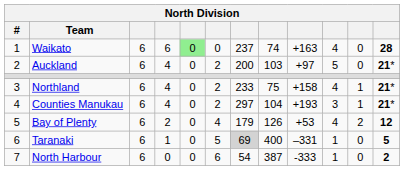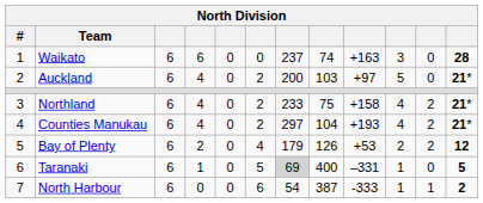Waikato | column 5: lightgreen background -> no background
Waikato | column 10: 4 -> 3
Northland | column 11: 1 -> 2
Counties Manukau | column 10: 3 -> 4
Counties Manukau | column 11: 1 -> 2
Bay of Plenty | column 10: 4 -> 2
North Harbour | column 11: 0 -> 1
